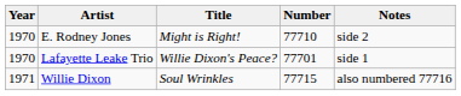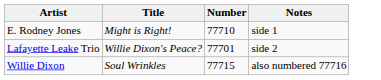- column: Year | 1970 | 1970 | 1971
E. Rodney Jones | Notes: side 2 -> side 1
Lafayette Leake Trio | Notes: side 1 -> side 2
